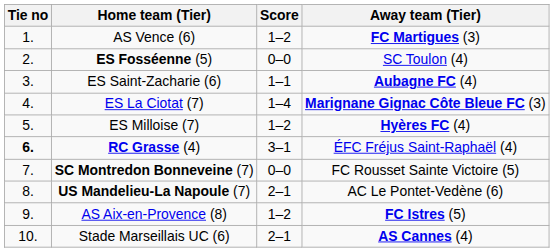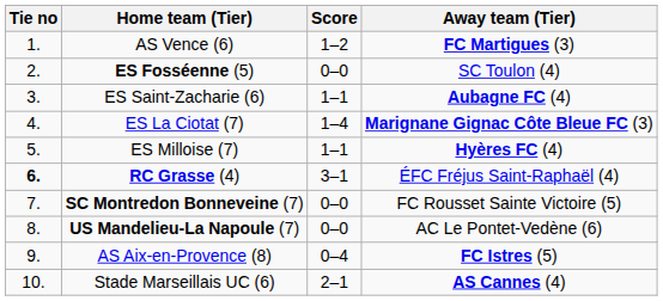ES Milloise (7) | Score: 1–2 -> 1–1
US Mandelieu-La Napoule (7) | Score: 2–1 -> 0–0
AS Aix-en-Provence (8) | Score: 1–2 -> 0–4
